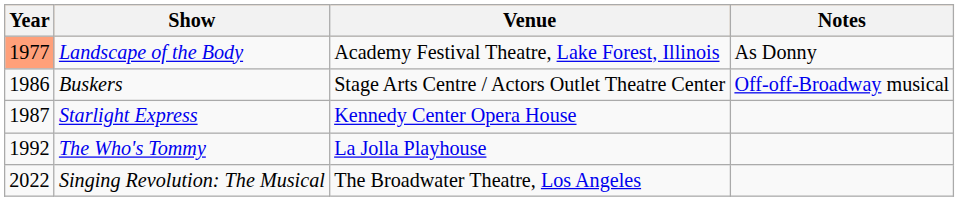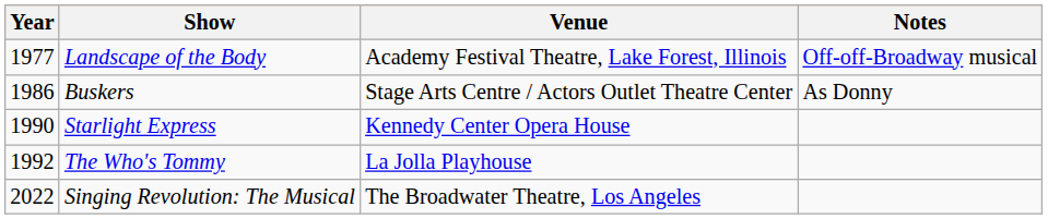Landscape of the Body | Year: lightsalmon background -> no background
Landscape of the Body | Notes: As Donny -> Off-off-Broadway musical
Buskers | Notes: Off-off-Broadway musical -> As Donny
Starlight Express | Year: 1987 -> 1990
